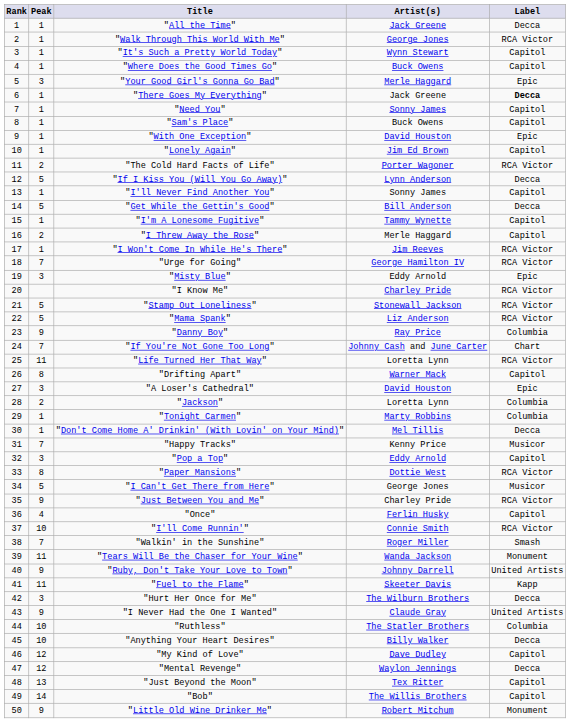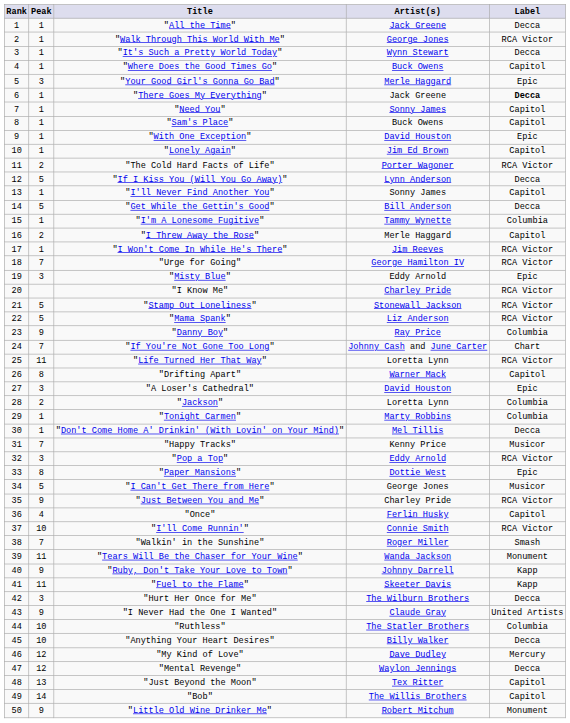"It's Such a Pretty World Today" | Label: Capitol -> Decca
"I'm A Lonesome Fugitive" | Label: Capitol -> Columbia
"Pop a Top" | Label: Capitol -> RCA Victor
"Paper Mansions" | Label: RCA Victor -> Epic
"Ruby, Don't Take Your Love to Town" | Label: United Artists -> Kapp
"My Kind of Love" | Label: Capitol -> Mercury
